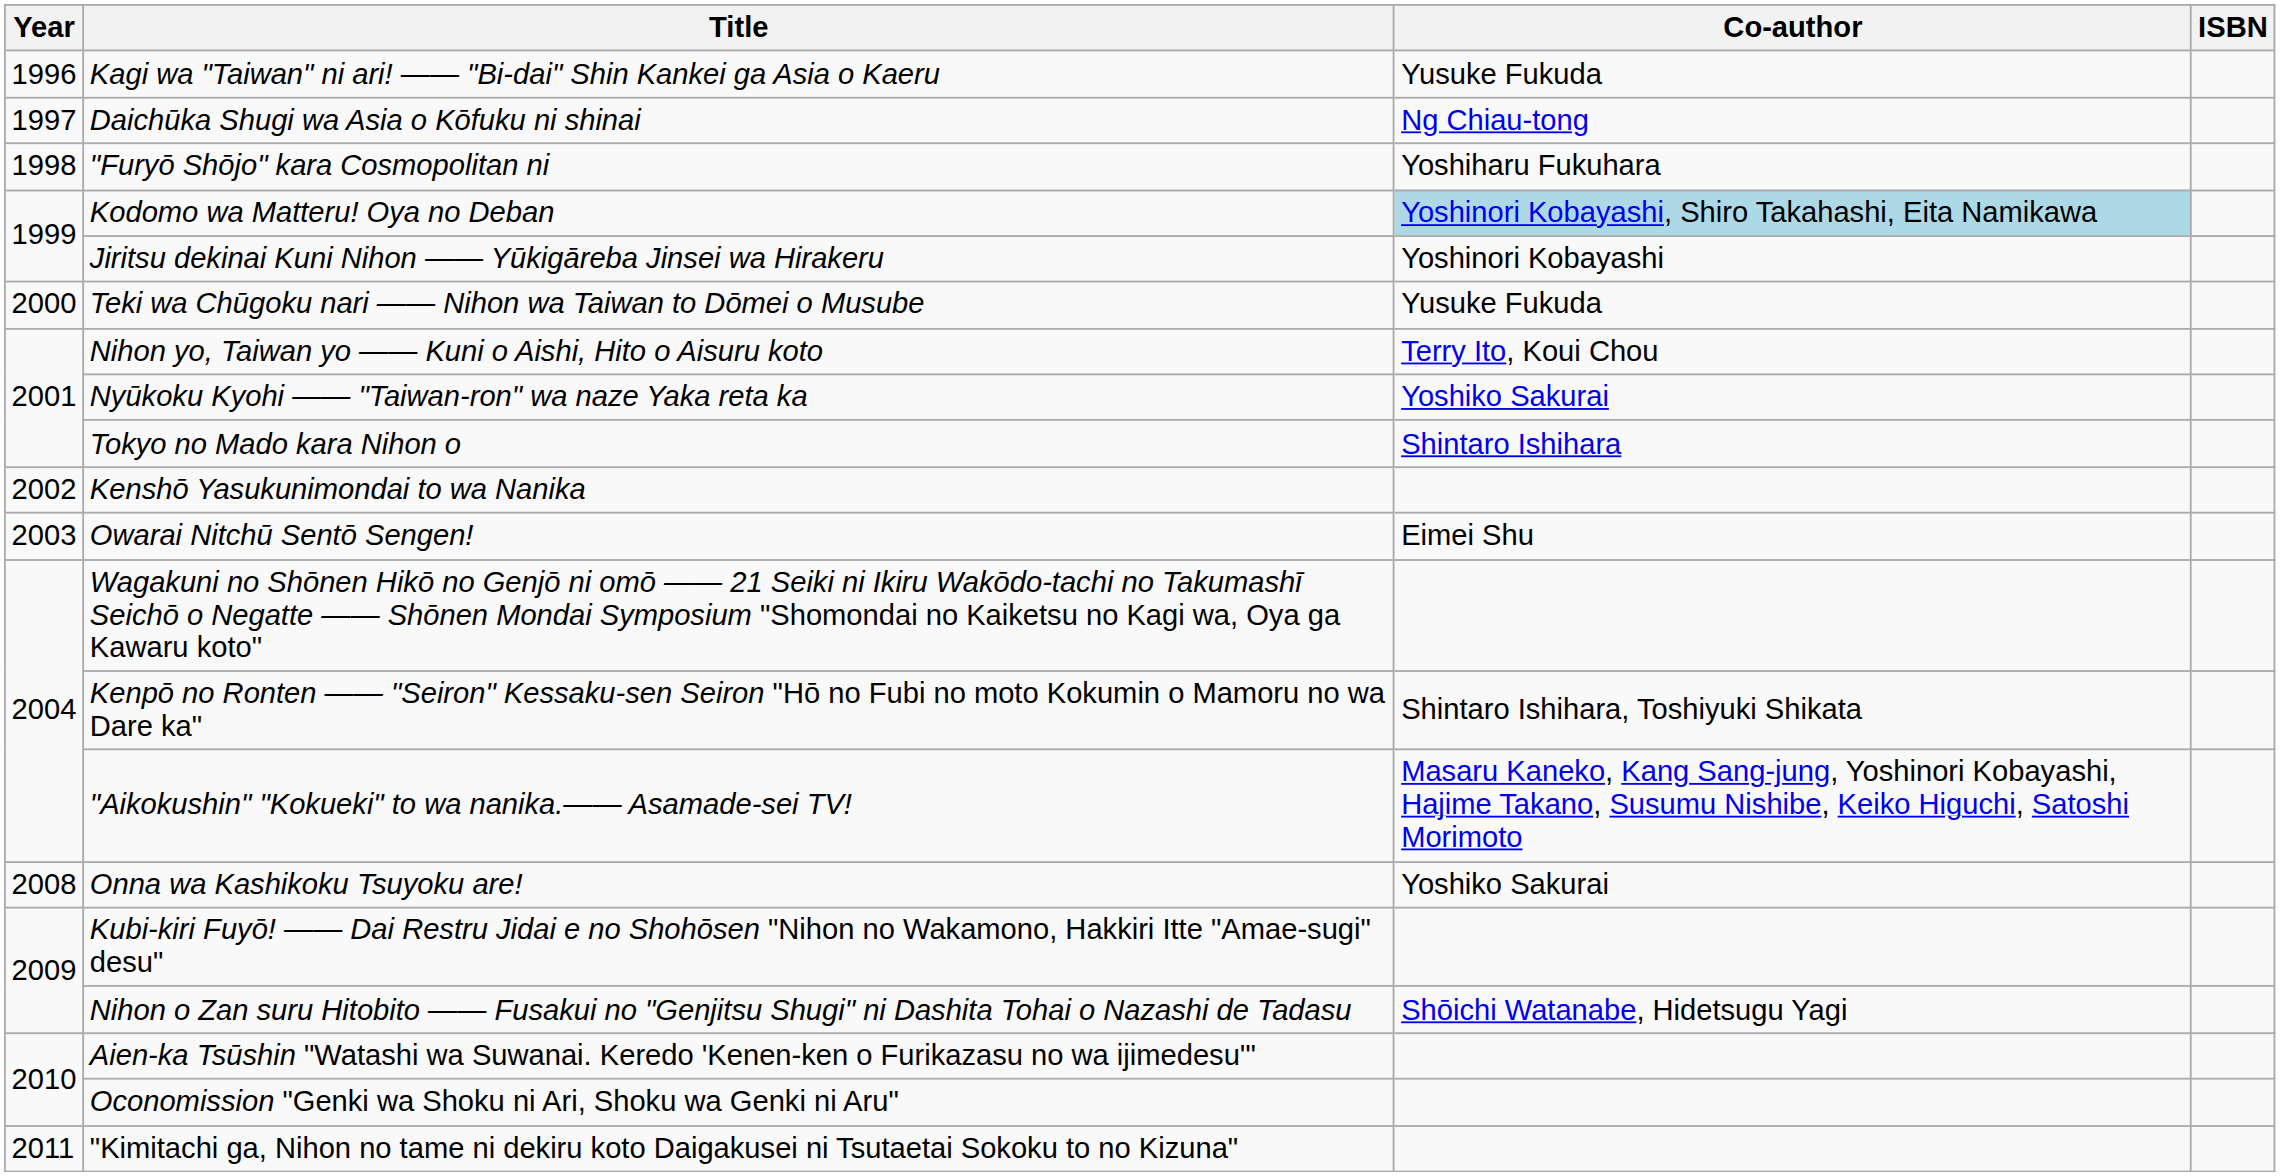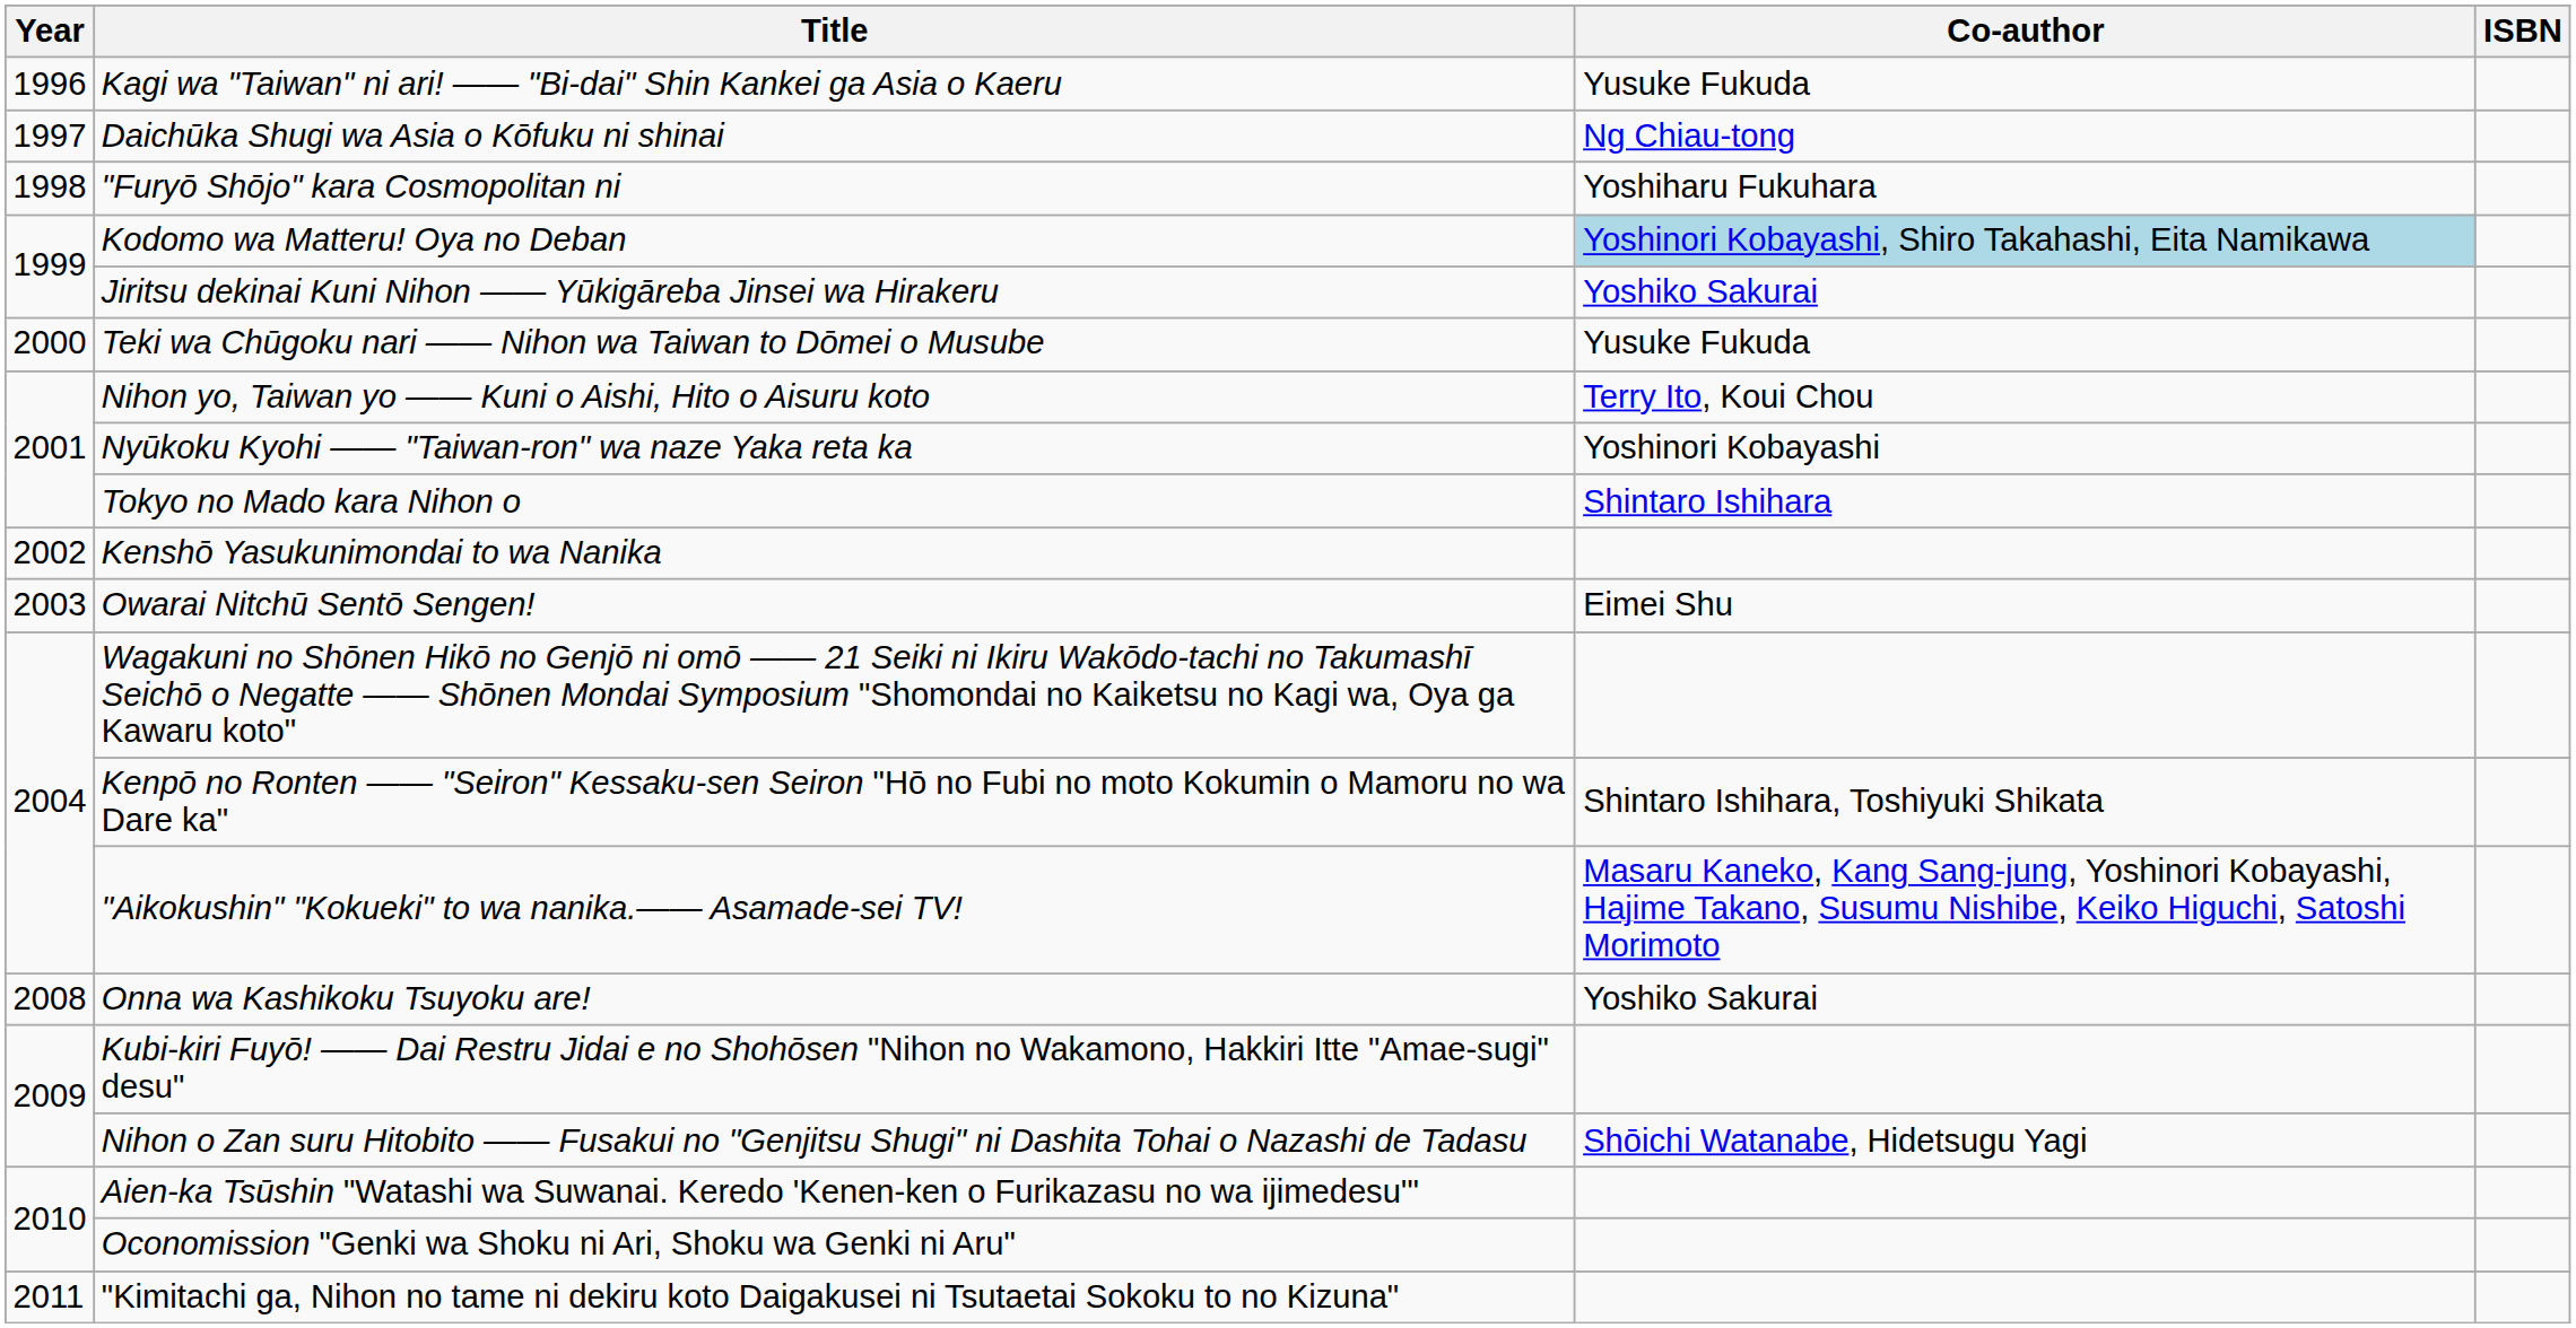Jiritsu dekinai Kuni Nihon ―― Yūkigāreba Jinsei wa Hirakeru | Co-author: Yoshinori Kobayashi -> Yoshiko Sakurai
Nyūkoku Kyohi ―― "Taiwan-ron" wa naze Yaka reta ka | Co-author: Yoshiko Sakurai -> Yoshinori Kobayashi
